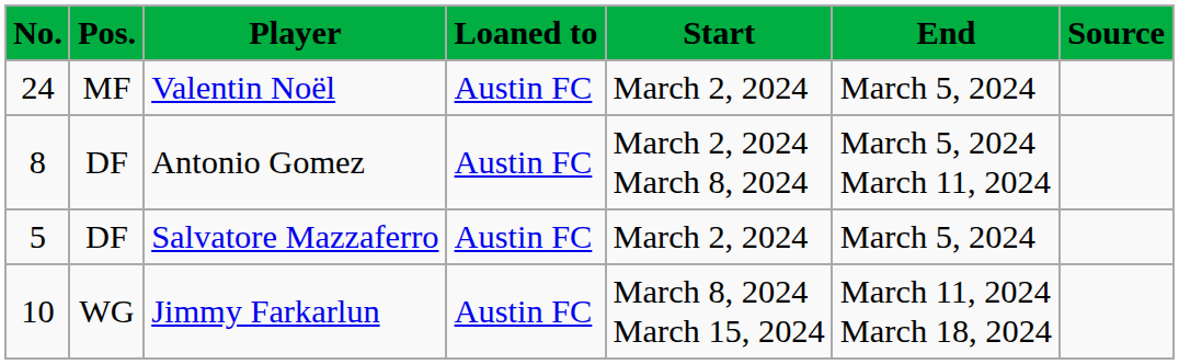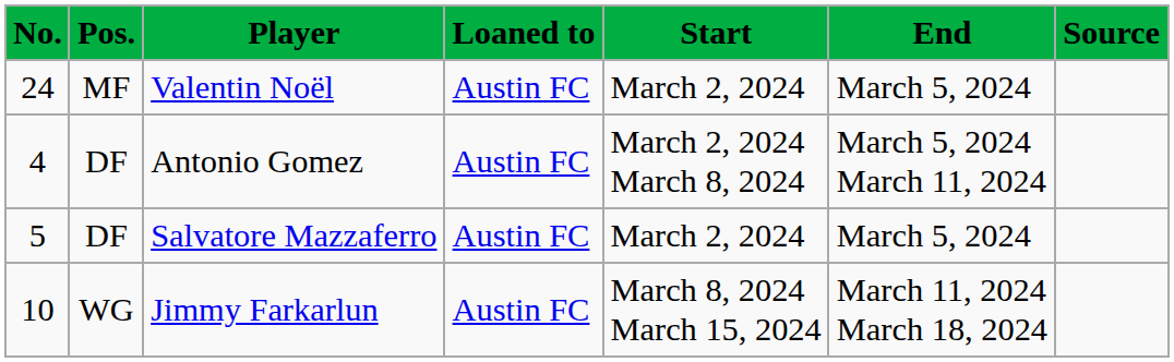Antonio Gomez | No.: 8 -> 4
